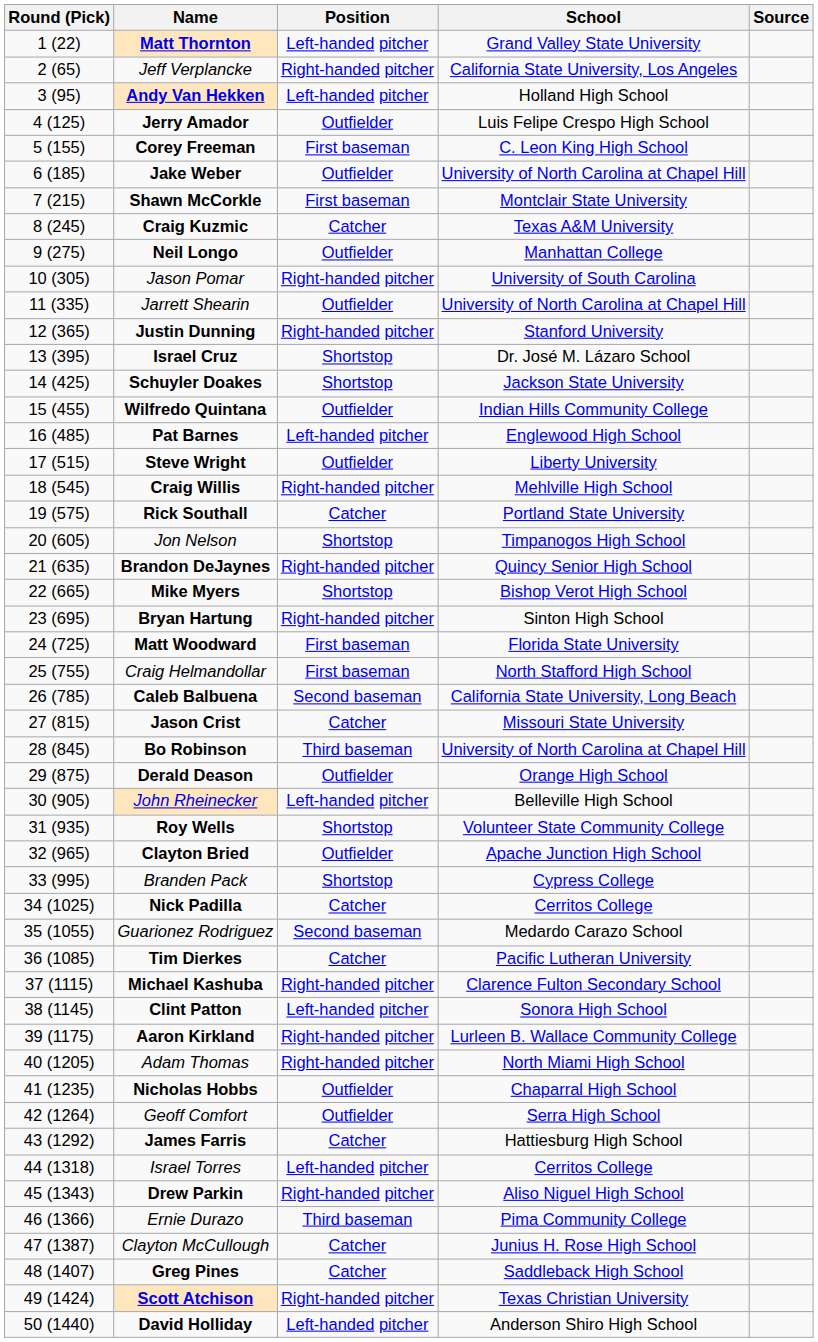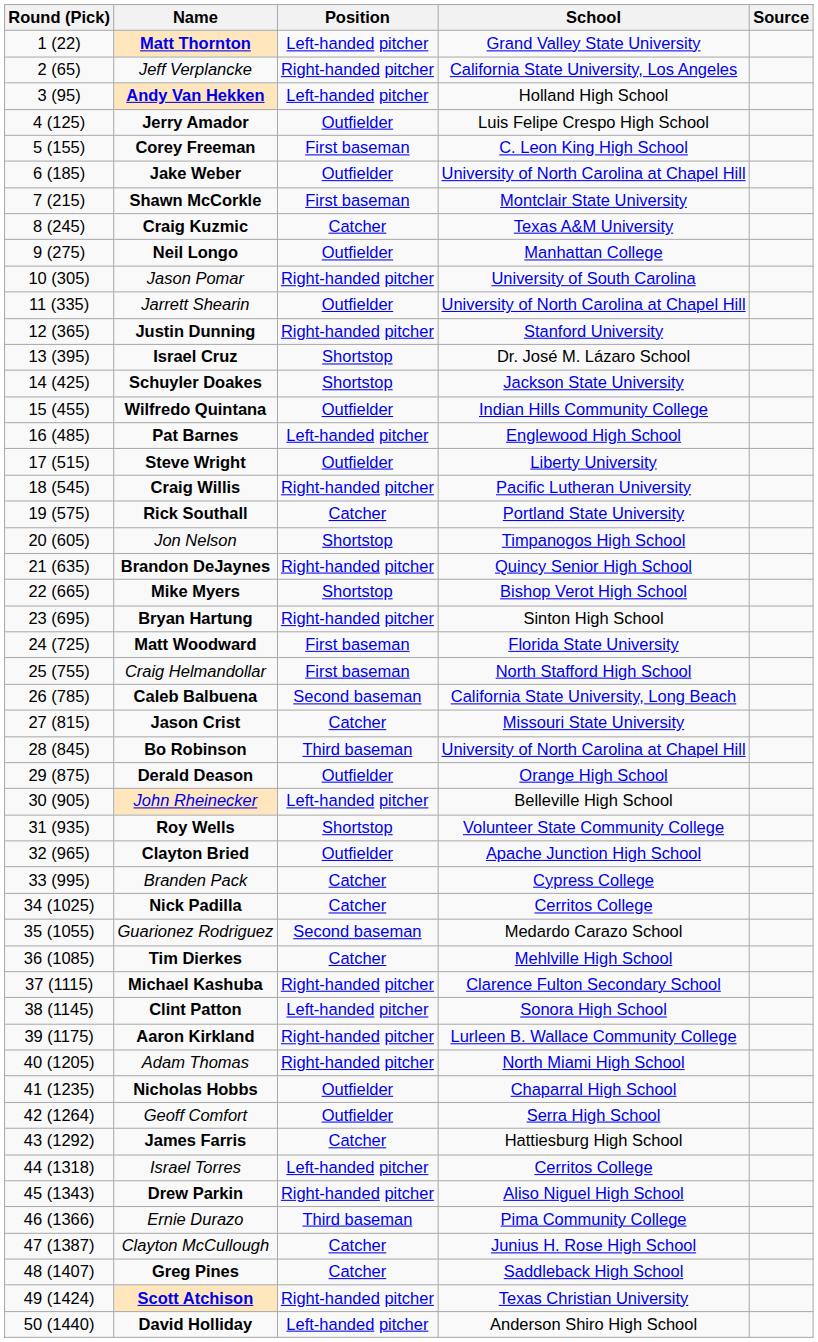Craig Willis | School: Mehlville High School -> Pacific Lutheran University
Branden Pack | Position: Shortstop -> Catcher
Tim Dierkes | School: Pacific Lutheran University -> Mehlville High School
